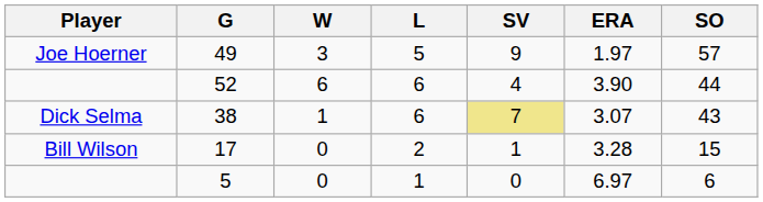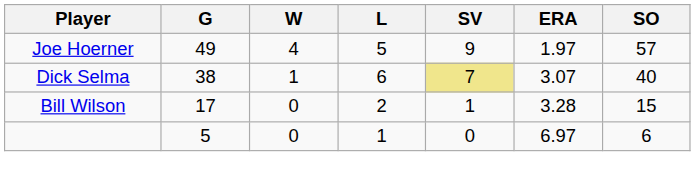49 | W: 3 -> 4
- row: 52 | 6 | 6 | 4 | 3.90 | 44
38 | SO: 43 -> 40
